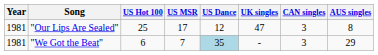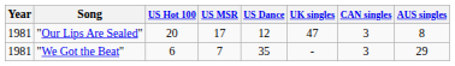"Our Lips Are Sealed" | US Hot 100: 25 -> 20
"We Got the Beat" | US Dance: lightblue background -> no background
